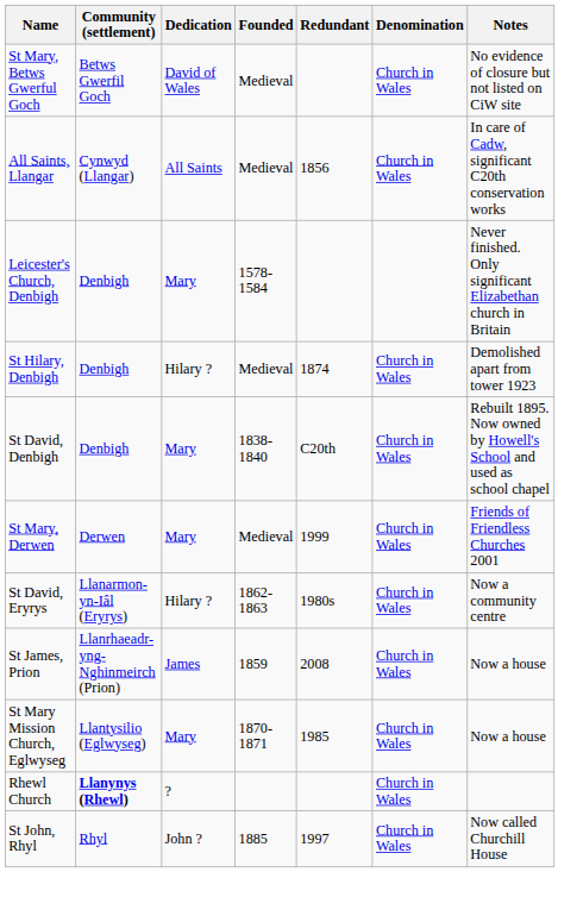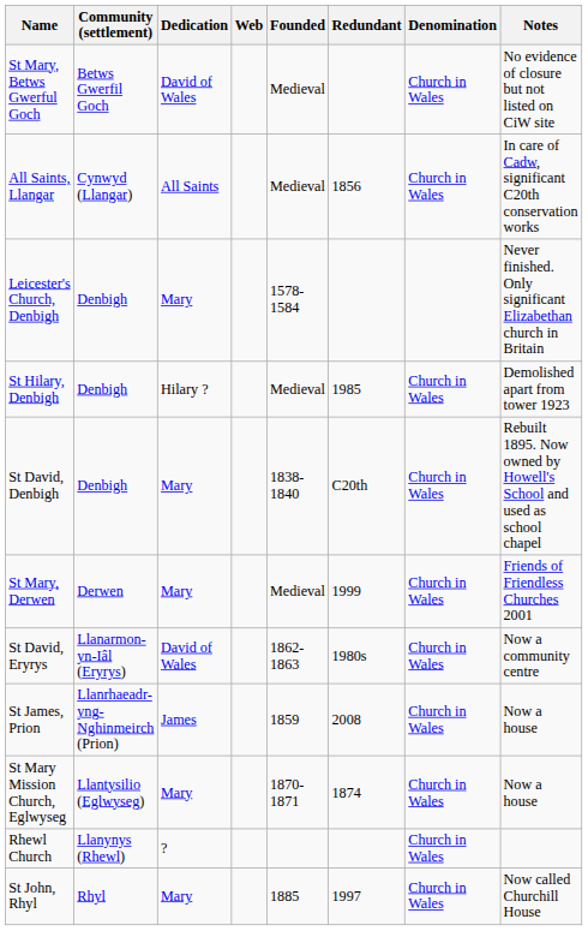+ column: Web
St Hilary, Denbigh | Redundant: 1874 -> 1985
St David, Eryrys | Dedication: Hilary ? -> David of Wales
St Mary Mission Church, Eglwyseg | Redundant: 1985 -> 1874
Rhewl Church | Community (settlement): bold -> normal
St John, Rhyl | Dedication: John ? -> Mary
